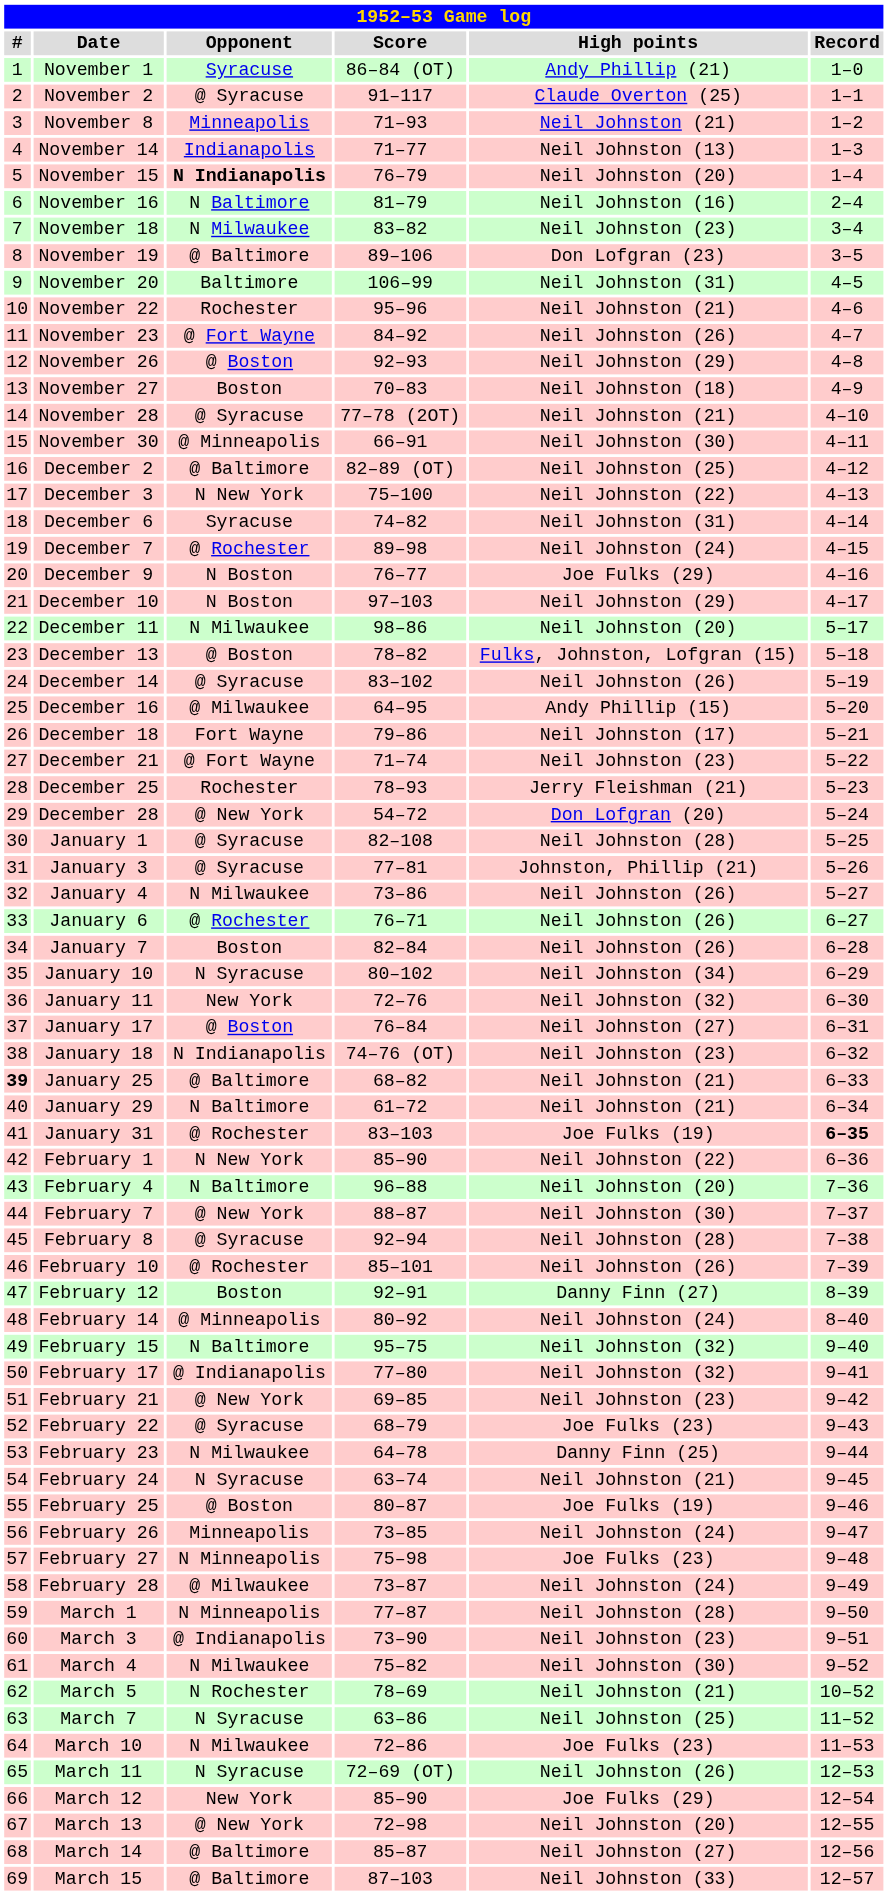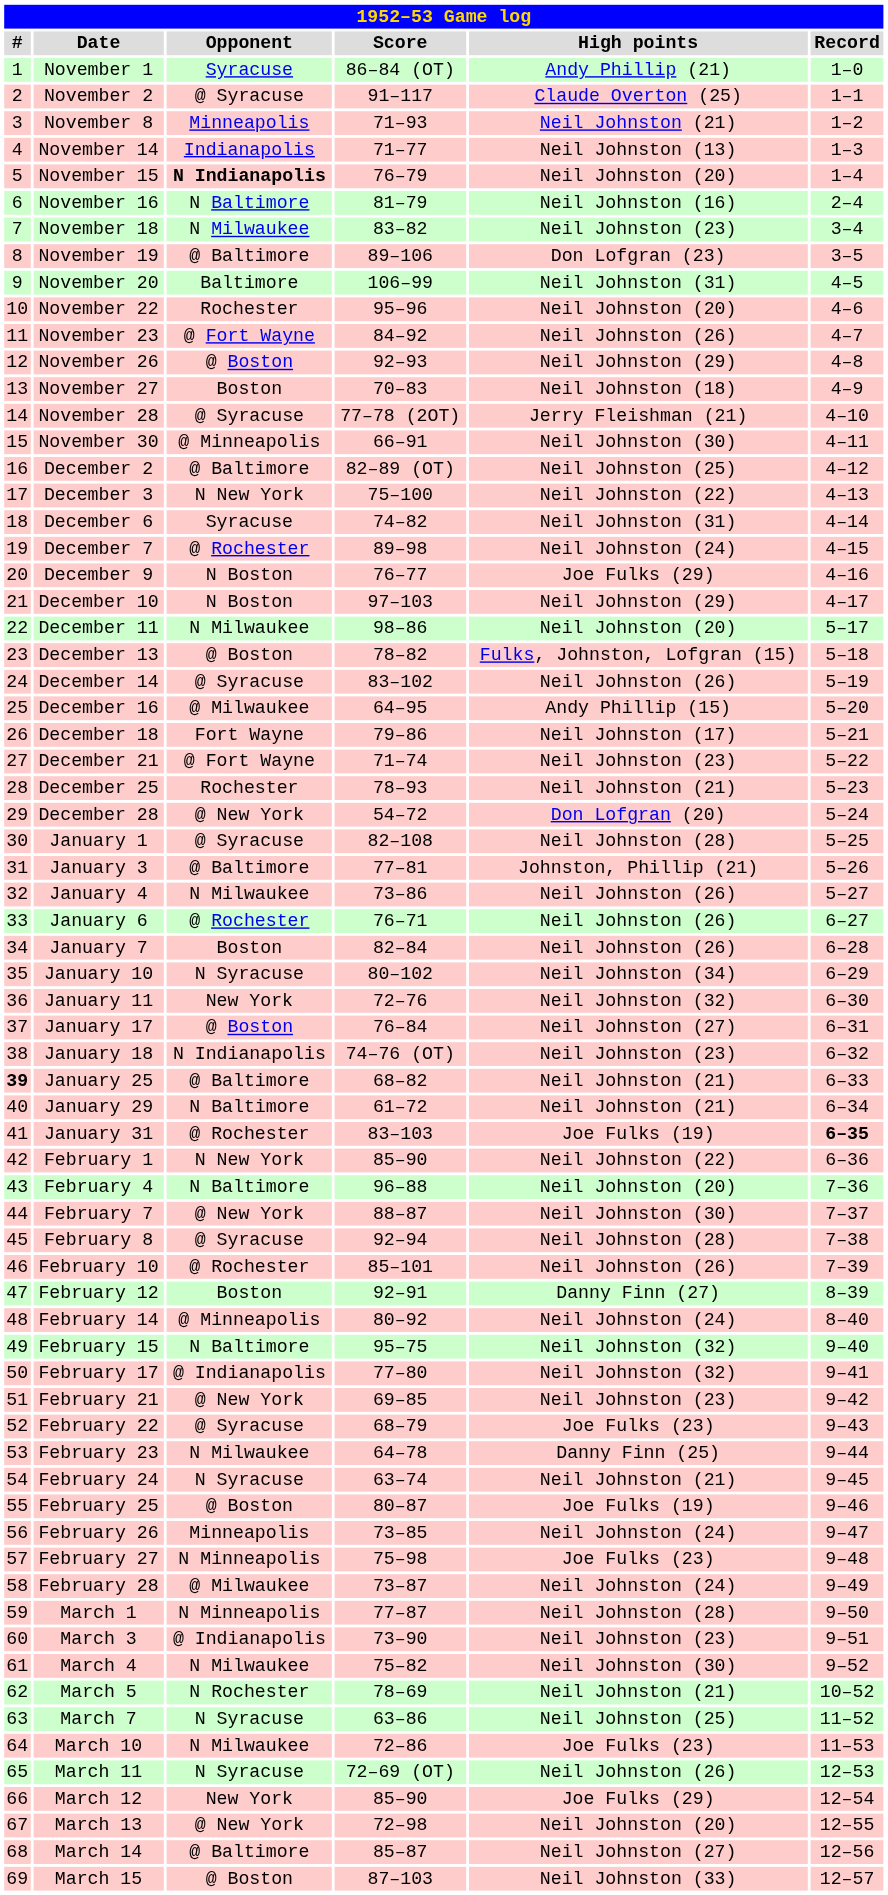November 22 | High points: Neil Johnston (21) -> Neil Johnston (20)
November 28 | High points: Neil Johnston (21) -> Jerry Fleishman (21)
December 25 | High points: Jerry Fleishman (21) -> Neil Johnston (21)
January 3 | Opponent: @ Syracuse -> @ Baltimore
March 15 | Opponent: @ Baltimore -> @ Boston
